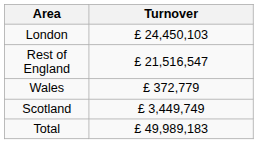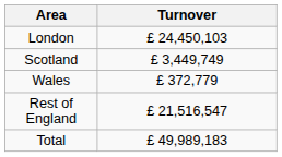rows swapped: Rest of England <-> Scotland
